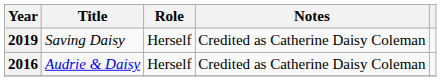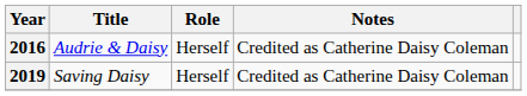rows swapped: 2016 <-> 2019
